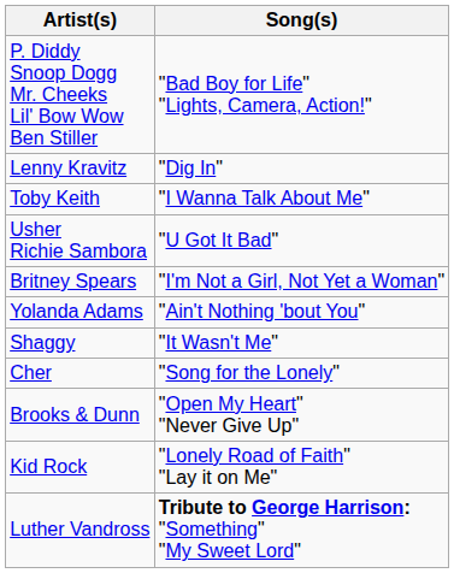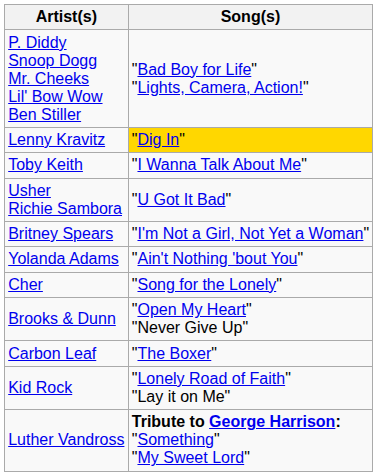Lenny Kravitz | Song(s): no background -> gold background
- row: Shaggy | "It Wasn't Me"
+ row: Carbon Leaf | "The Boxer"
